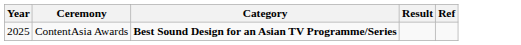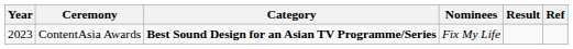+ column: Nominees | Fix My Life
ContentAsia Awards | Year: 2025 -> 2023
